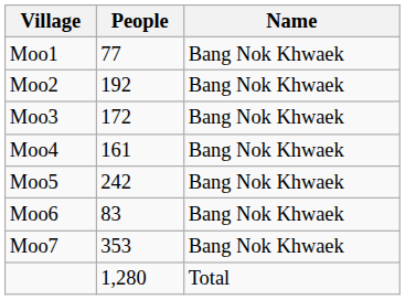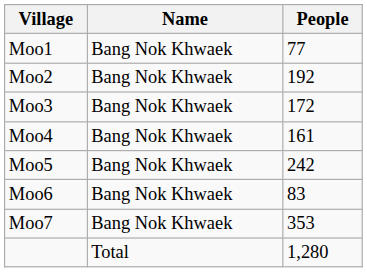columns swapped: Name <-> People
